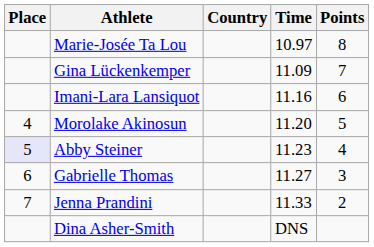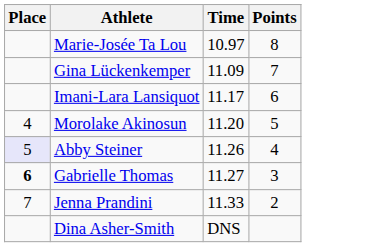- column: Country
Imani-Lara Lansiquot | Time: 11.16 -> 11.17
Abby Steiner | Time: 11.23 -> 11.26
Gabrielle Thomas | Place: normal -> bold
